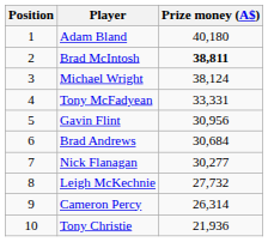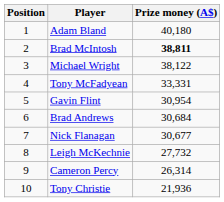Michael Wright | Prize money (A$): 38,124 -> 38,122
Gavin Flint | Prize money (A$): 30,956 -> 30,954
Nick Flanagan | Prize money (A$): 30,277 -> 30,677
